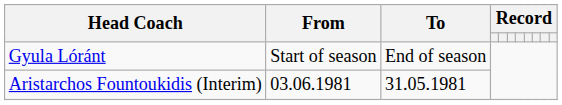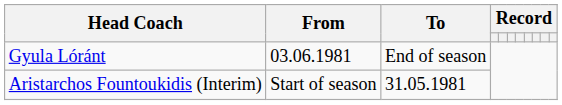Gyula Lóránt | From: Start of season -> 03.06.1981
Aristarchos Fountoukidis (Interim) | From: 03.06.1981 -> Start of season
